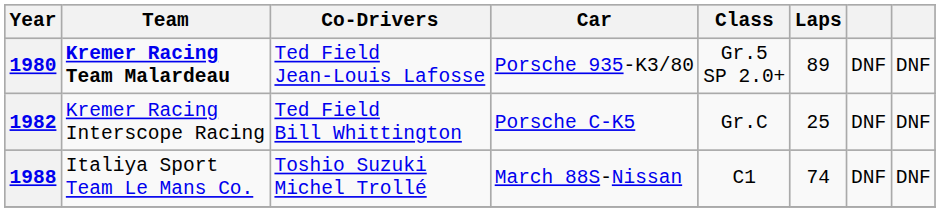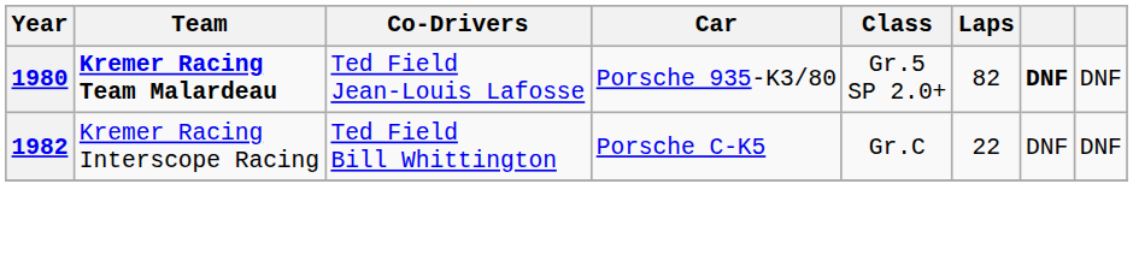1980 | Laps: 89 -> 82
1980 | column 7: normal -> bold
1982 | Laps: 25 -> 22
- row: 1988 | Italiya Sport Team Le Mans Co. | Toshio Suzuki Michel Trollé | March 88S-Nissan | C1 | 74 | DNF | DNF
